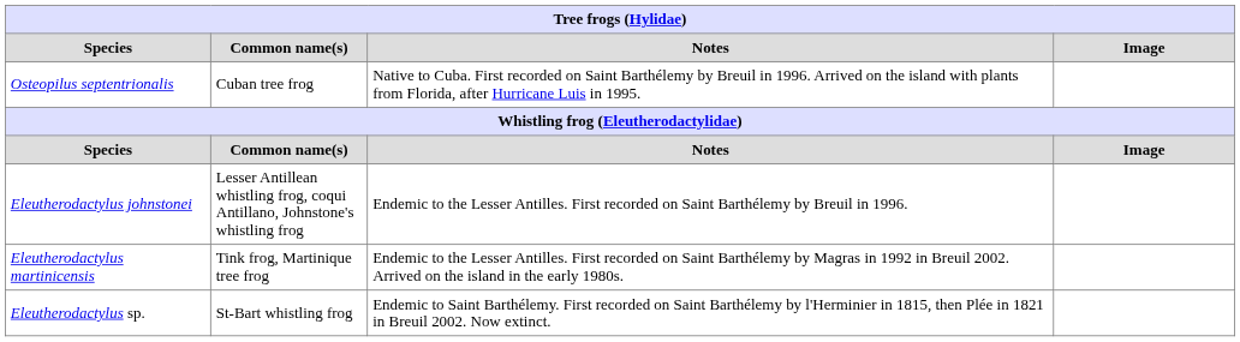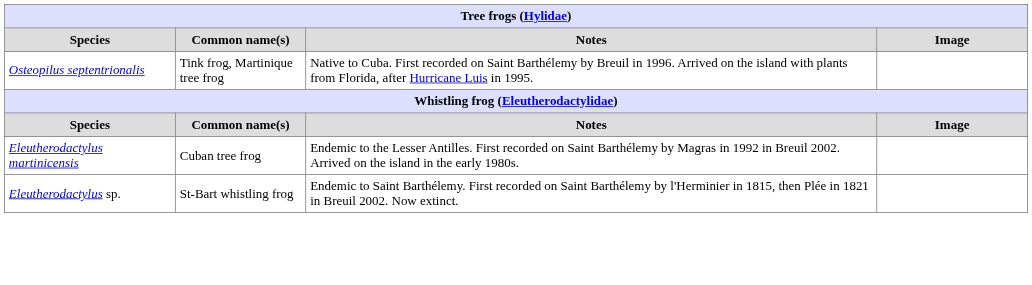Osteopilus septentrionalis | Common name(s): Cuban tree frog -> Tink frog, Martinique tree frog
- row: Eleutherodactylus johnstonei | Lesser Antillean whistling frog, coqui Antillano, Johnstone's whistling frog | Endemic to the Lesser Antilles. First recorded on Saint Barthélemy by Breuil in 1996.
Eleutherodactylus martinicensis | Common name(s): Tink frog, Martinique tree frog -> Cuban tree frog
